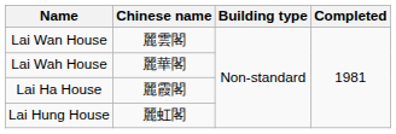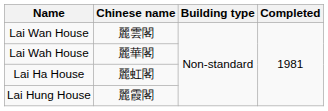Lai Ha House | Chinese name: 麗霞閣 -> 麗虹閣
Lai Hung House | Chinese name: 麗虹閣 -> 麗霞閣
